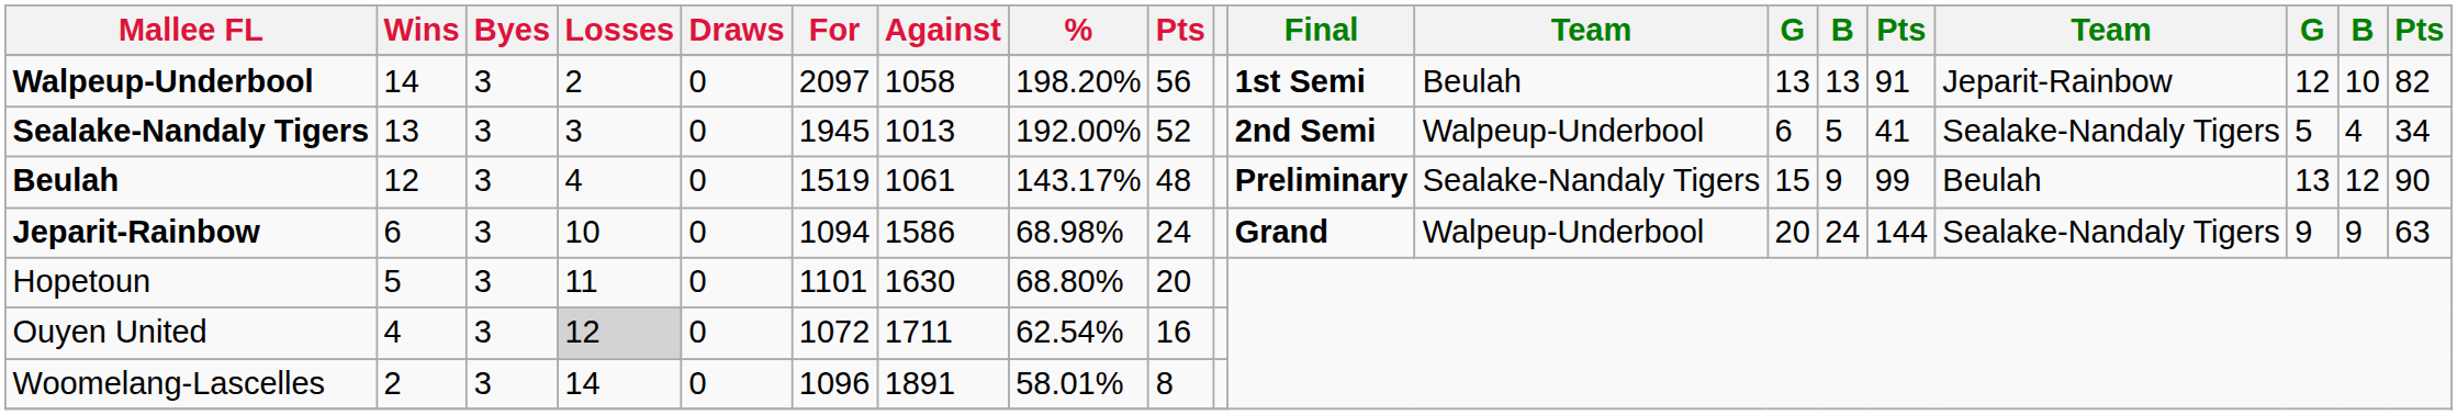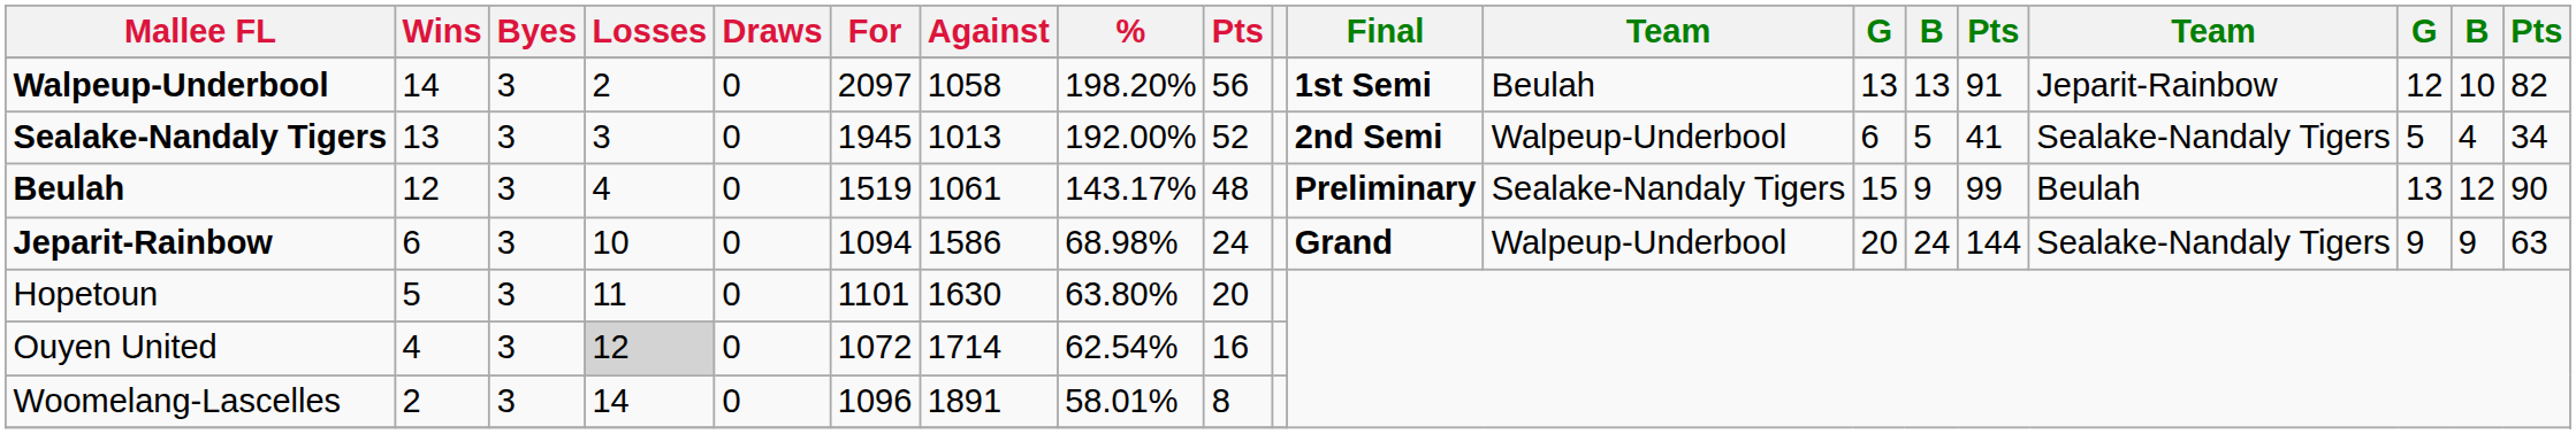Hopetoun | %: 68.80% -> 63.80%
Ouyen United | Against: 1711 -> 1714
